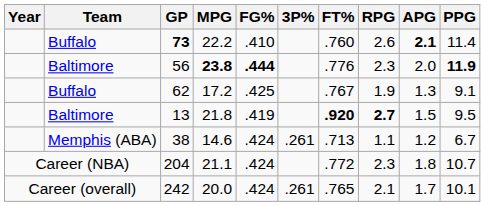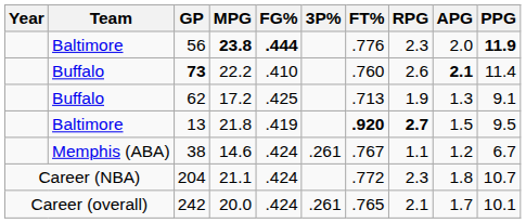rows swapped: 56 <-> 73
62 | FT%: .767 -> .713
38 | FT%: .713 -> .767
